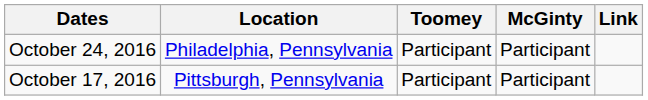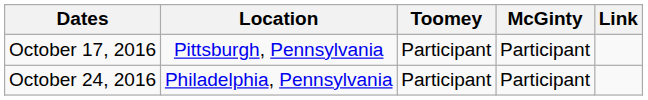rows swapped: October 17, 2016 <-> October 24, 2016
